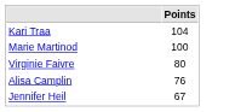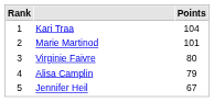+ column: Rank | 1 | 2 | 3 | 4 | 5
Marie Martinod | Points: 100 -> 101
Alisa Camplin | Points: 76 -> 79
